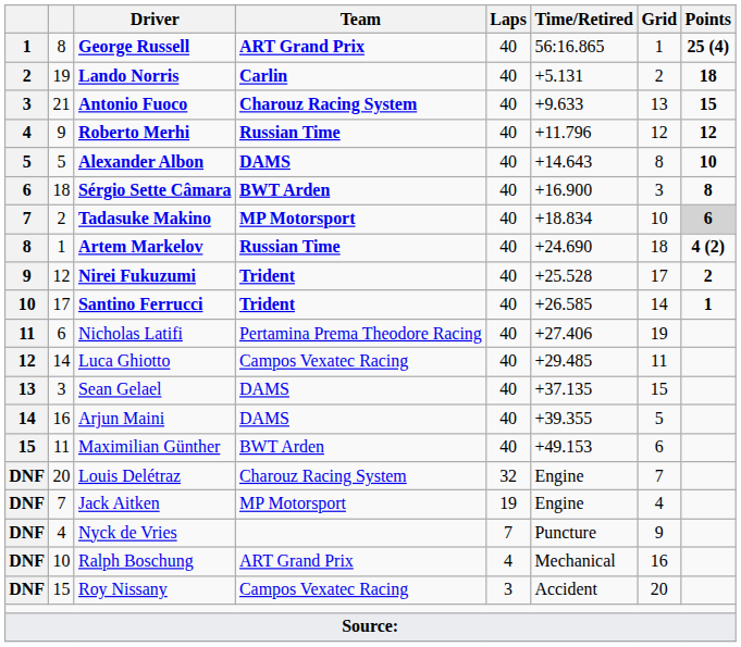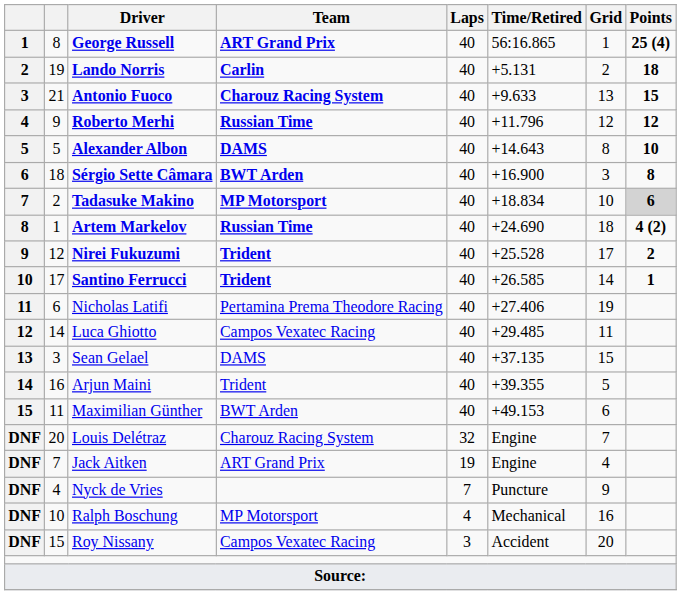Arjun Maini | Team: DAMS -> Trident
Jack Aitken | Team: MP Motorsport -> ART Grand Prix
Ralph Boschung | Team: ART Grand Prix -> MP Motorsport
